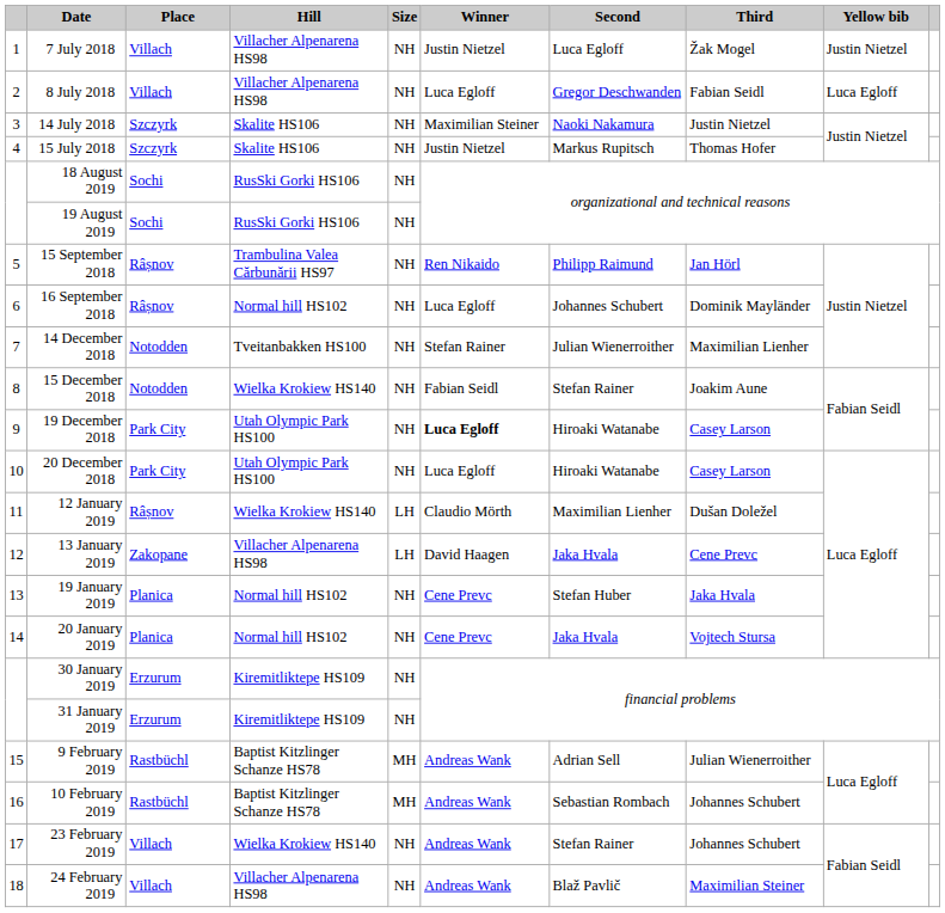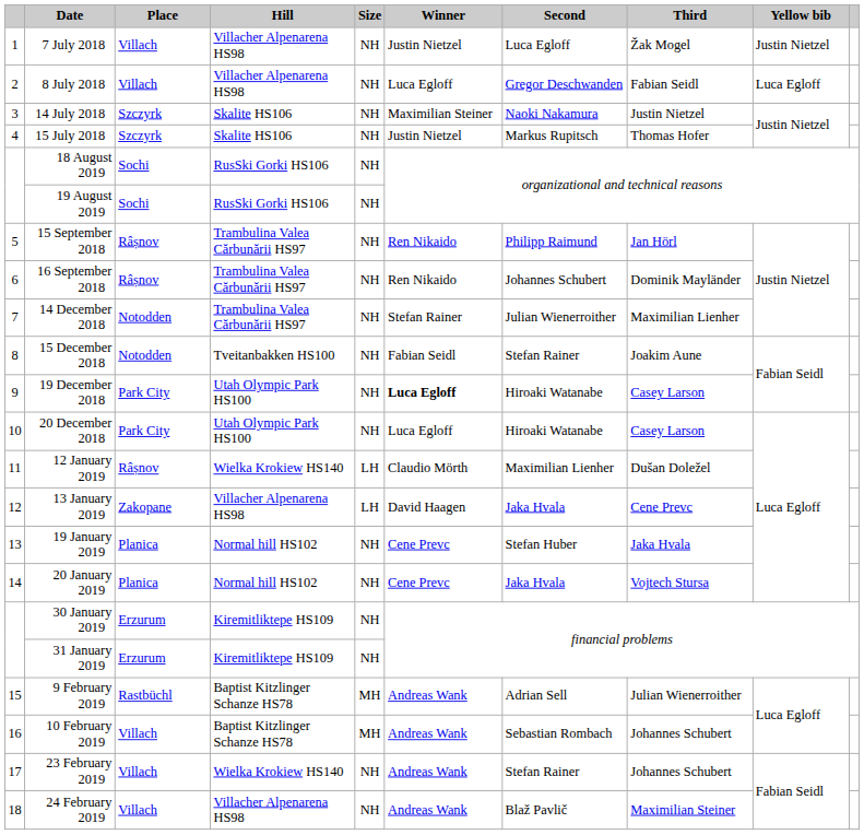16 September 2018 | Hill: Normal hill HS102 -> Trambulina Valea Cărbunării HS97
16 September 2018 | Winner: Luca Egloff -> Ren Nikaido
14 December 2018 | Hill: Tveitanbakken HS100 -> Trambulina Valea Cărbunării HS97
15 December 2018 | Hill: Wielka Krokiew HS140 -> Tveitanbakken HS100
10 February 2019 | Place: Rastbüchl -> Villach
